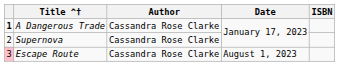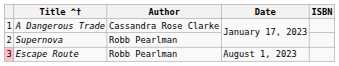A Dangerous Trade | column 1: bold -> normal
Supernova | Author: Cassandra Rose Clarke -> Robb Pearlman
Escape Route | Author: Cassandra Rose Clarke -> Robb Pearlman
